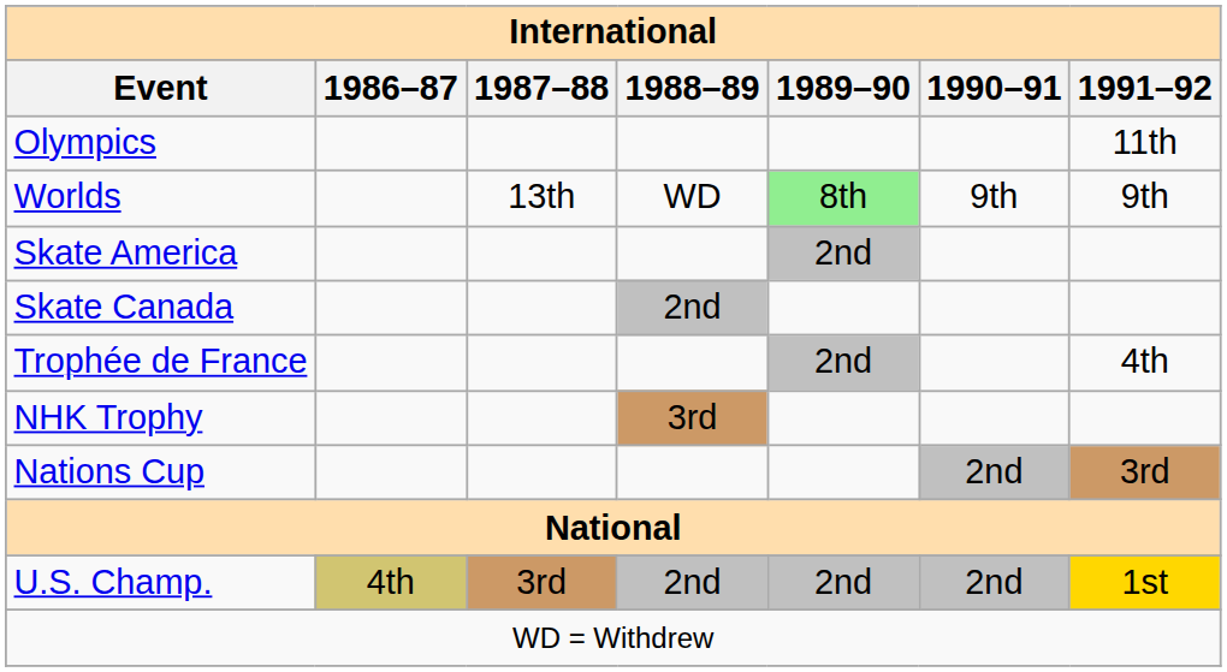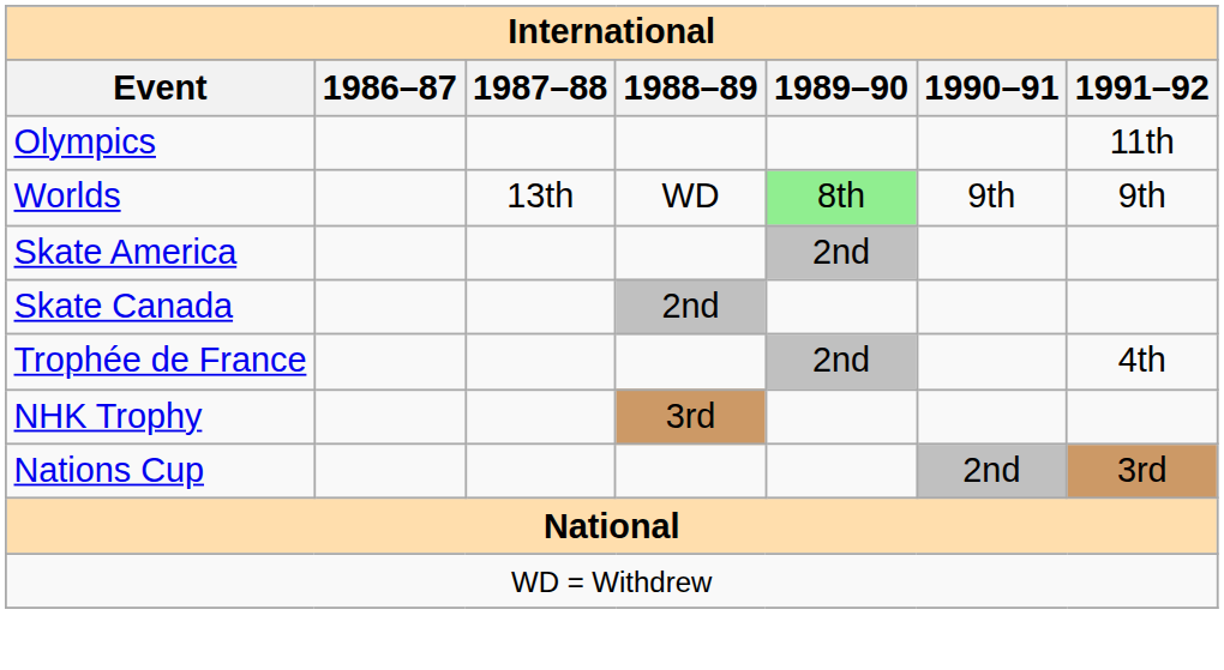- row: U.S. Champ. | 4th | 3rd | 2nd | 2nd | 2nd | 1st
